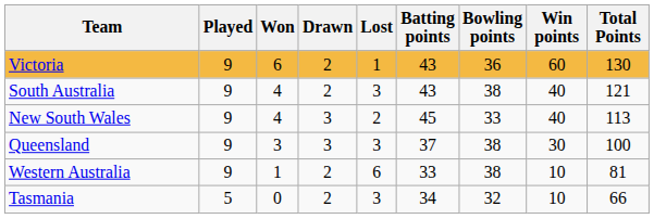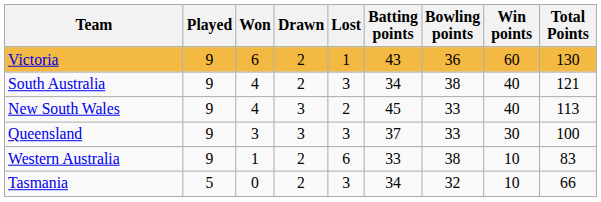South Australia | Batting points: 43 -> 34
Queensland | Bowling points: 38 -> 33
Western Australia | Total Points: 81 -> 83
